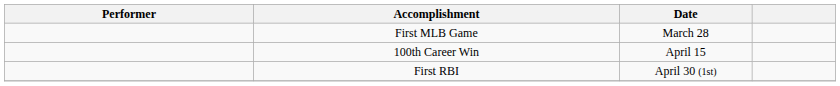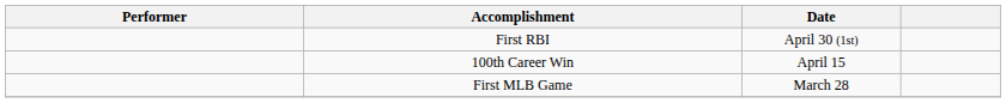rows swapped: First MLB Game <-> First RBI
